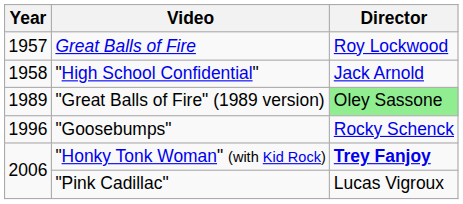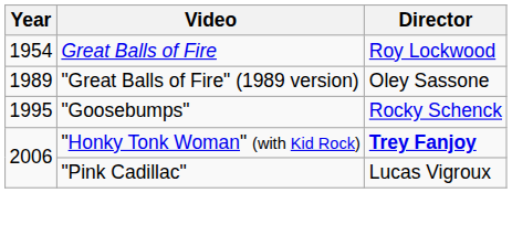Great Balls of Fire | Year: 1957 -> 1954
- row: 1958 | "High School Confidential" | Jack Arnold
"Great Balls of Fire" (1989 version) | Director: lightgreen background -> no background
"Goosebumps" | Year: 1996 -> 1995
